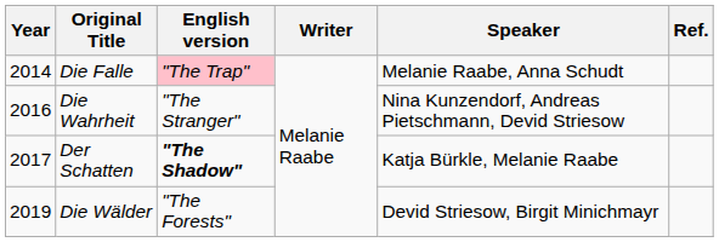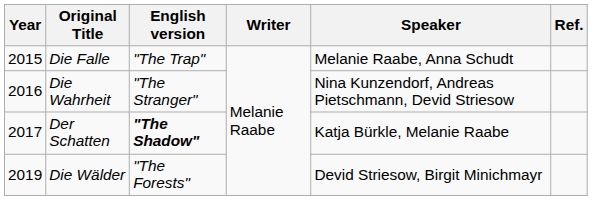Die Falle | Year: 2014 -> 2015
Die Falle | English version: pink background -> no background
